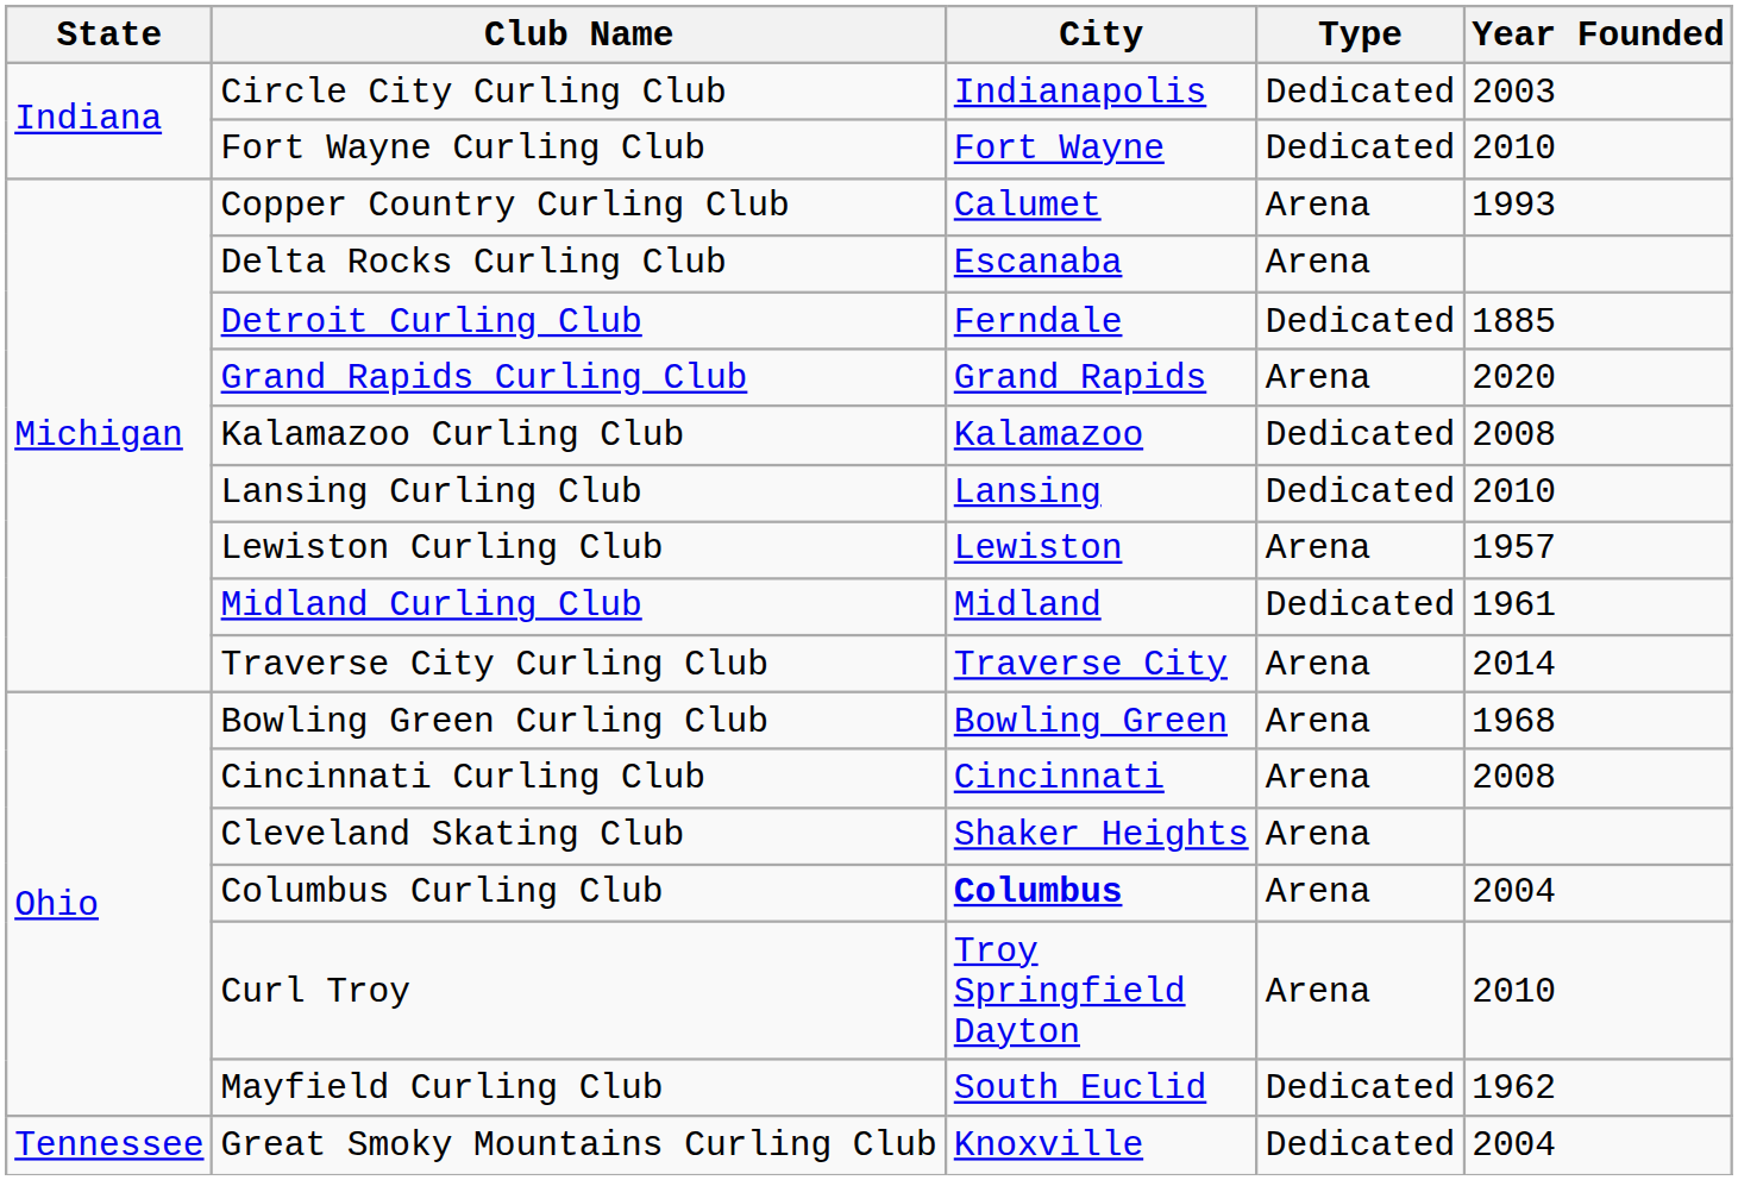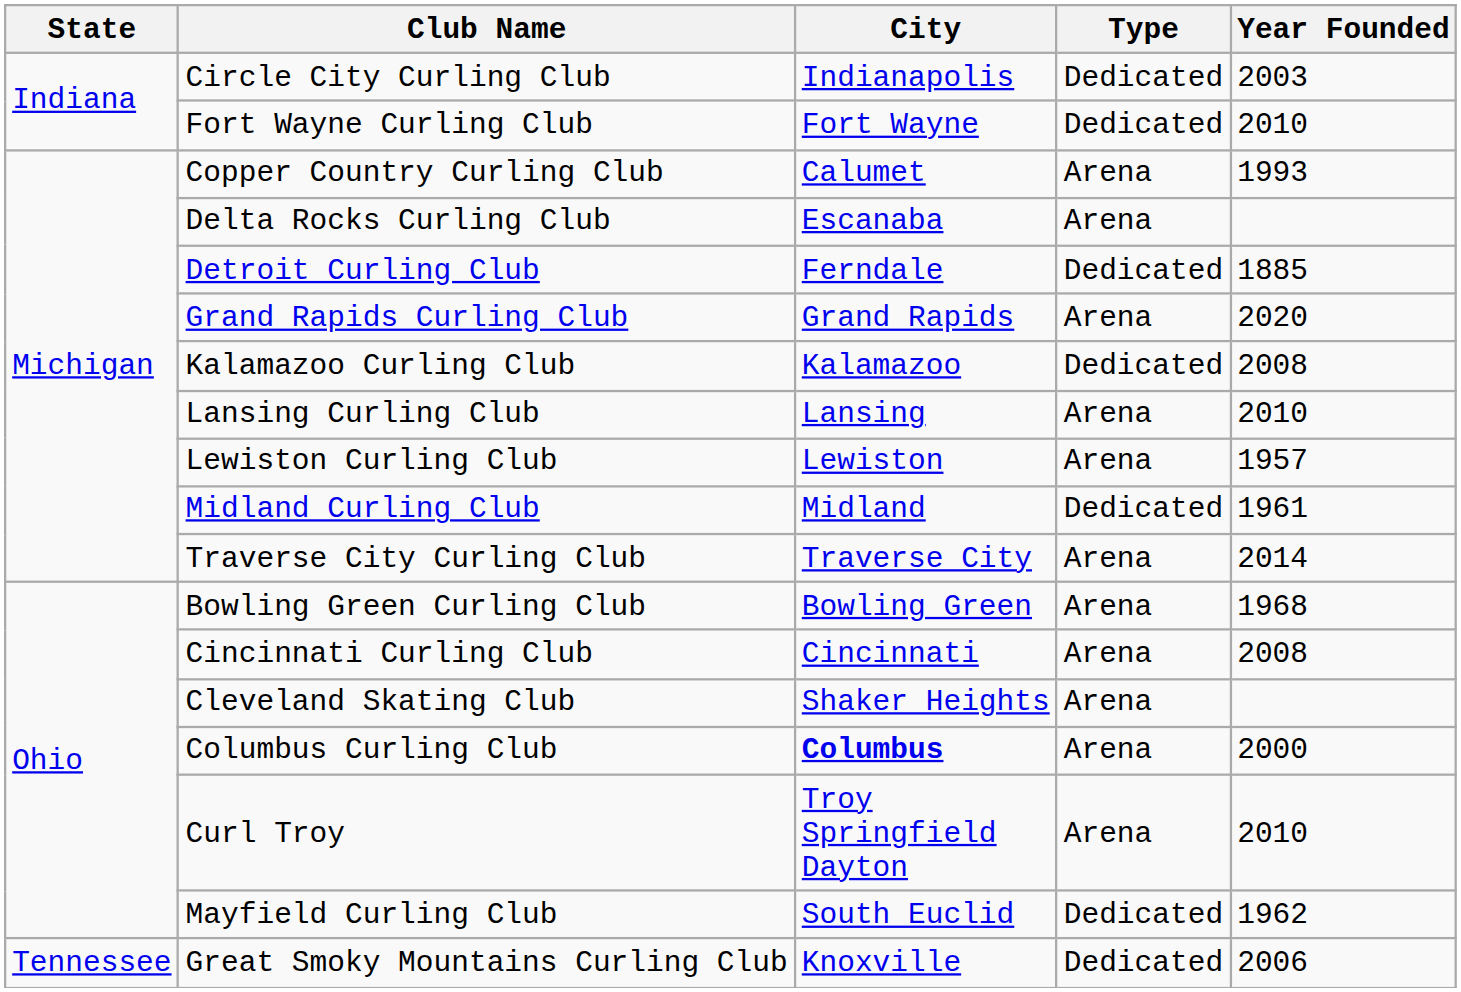Lansing Curling Club | Type: Dedicated -> Arena
Columbus Curling Club | Year Founded: 2004 -> 2000
Great Smoky Mountains Curling Club | Year Founded: 2004 -> 2006
